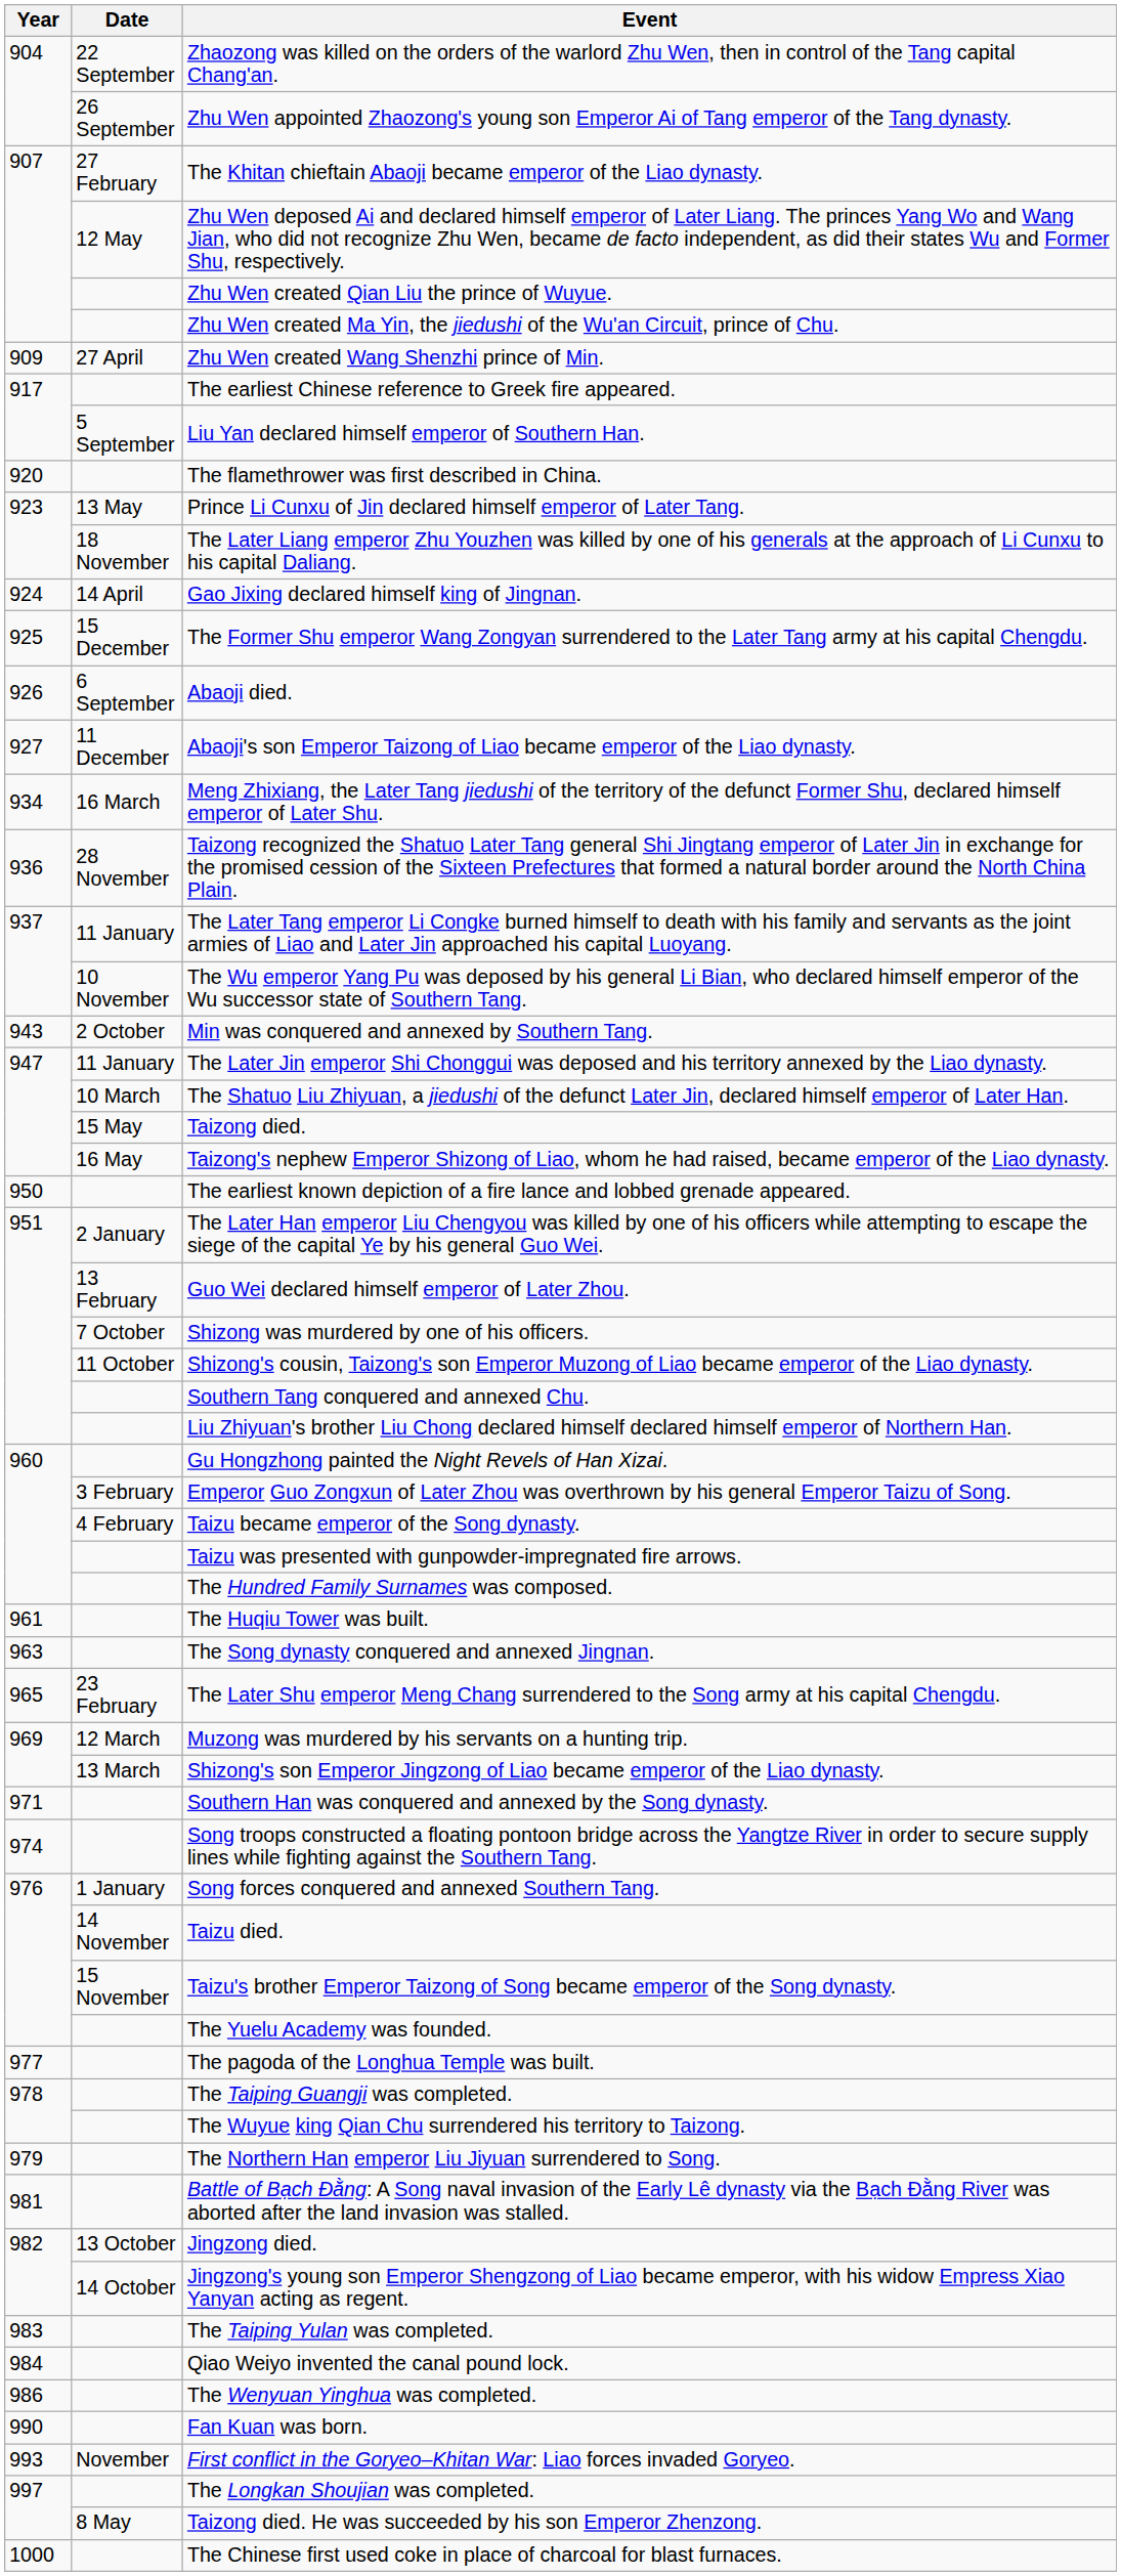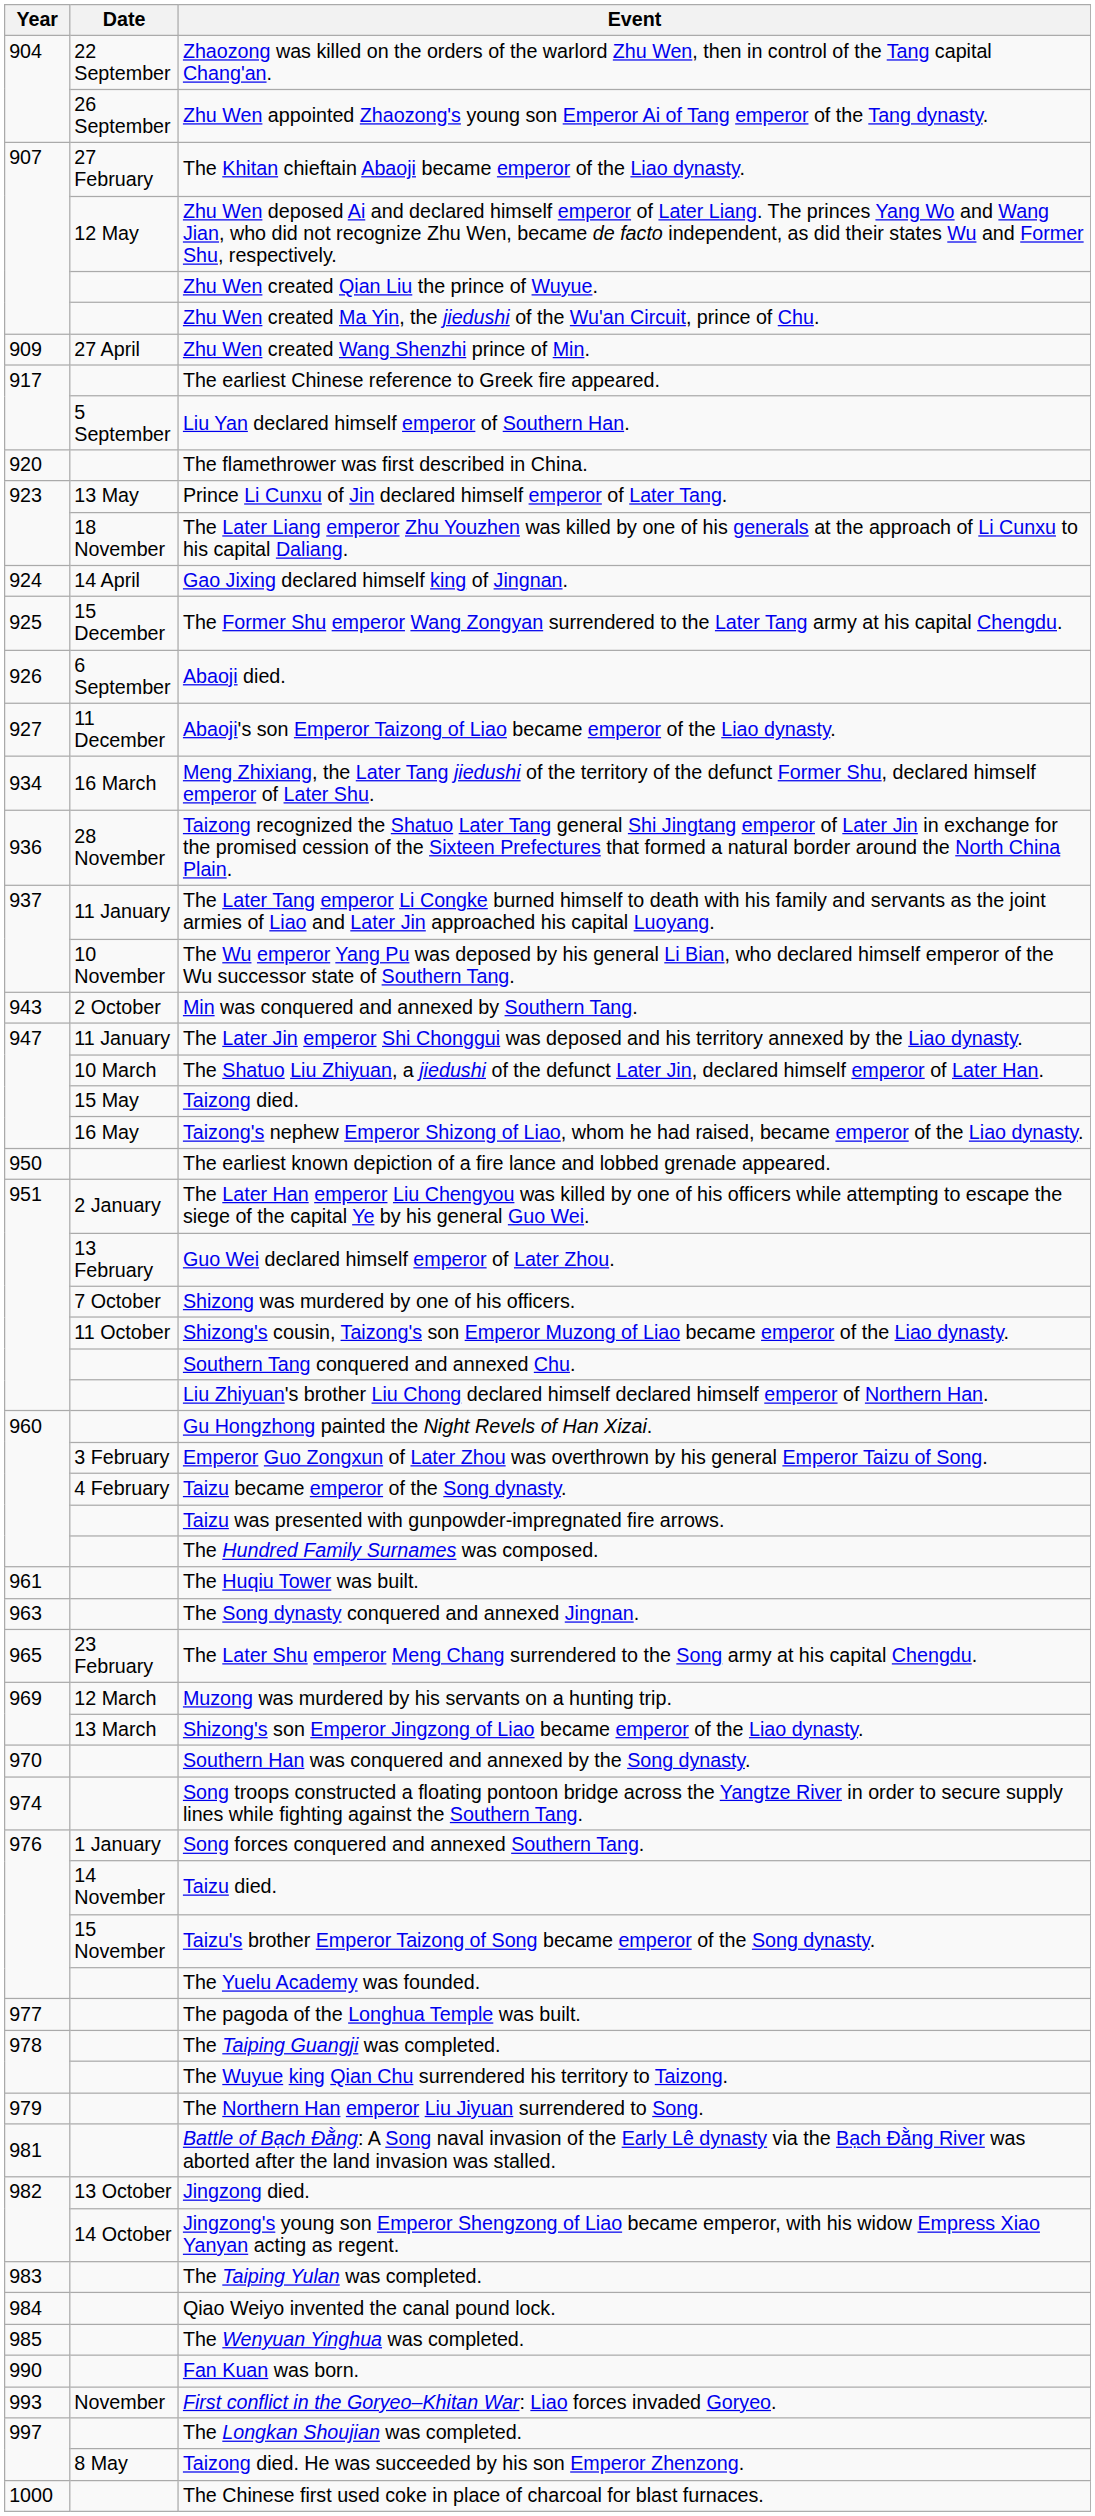Southern Han was conquered and annexed by the Song dynasty. | Year: 971 -> 970
The Wenyuan Yinghua was completed. | Year: 986 -> 985
